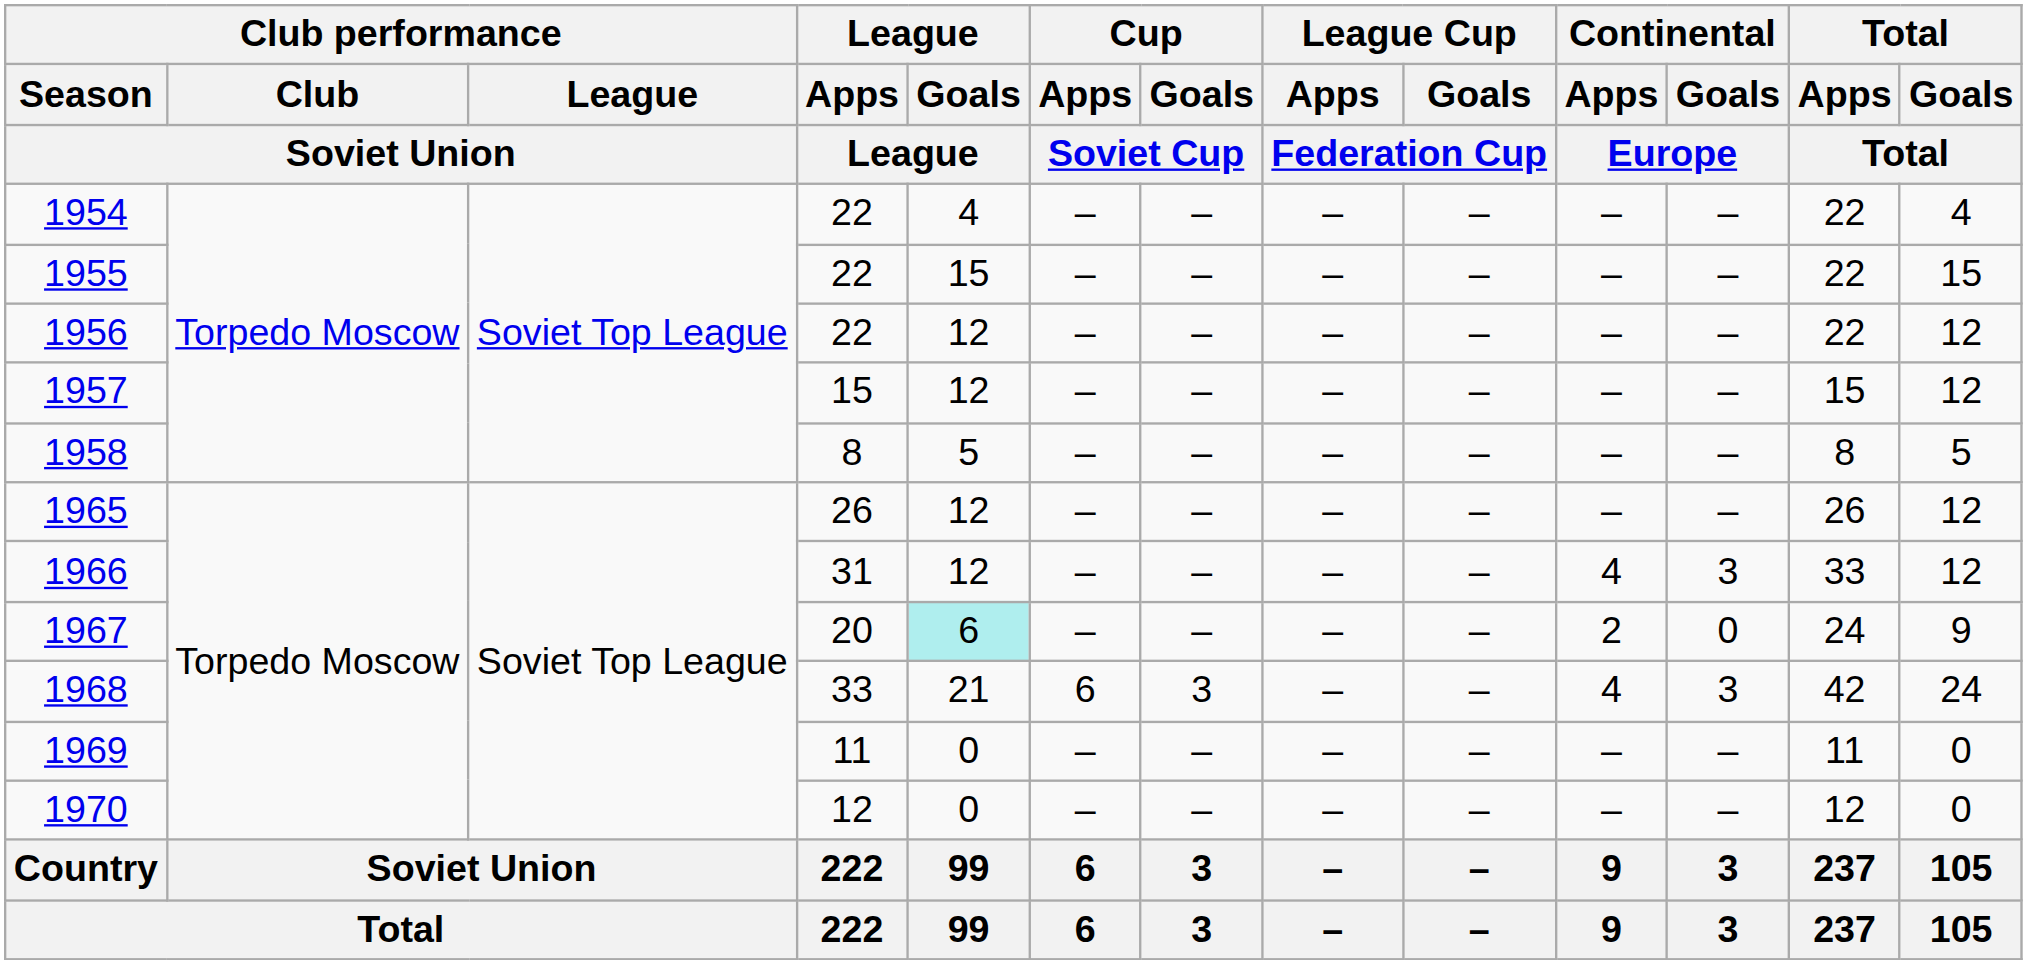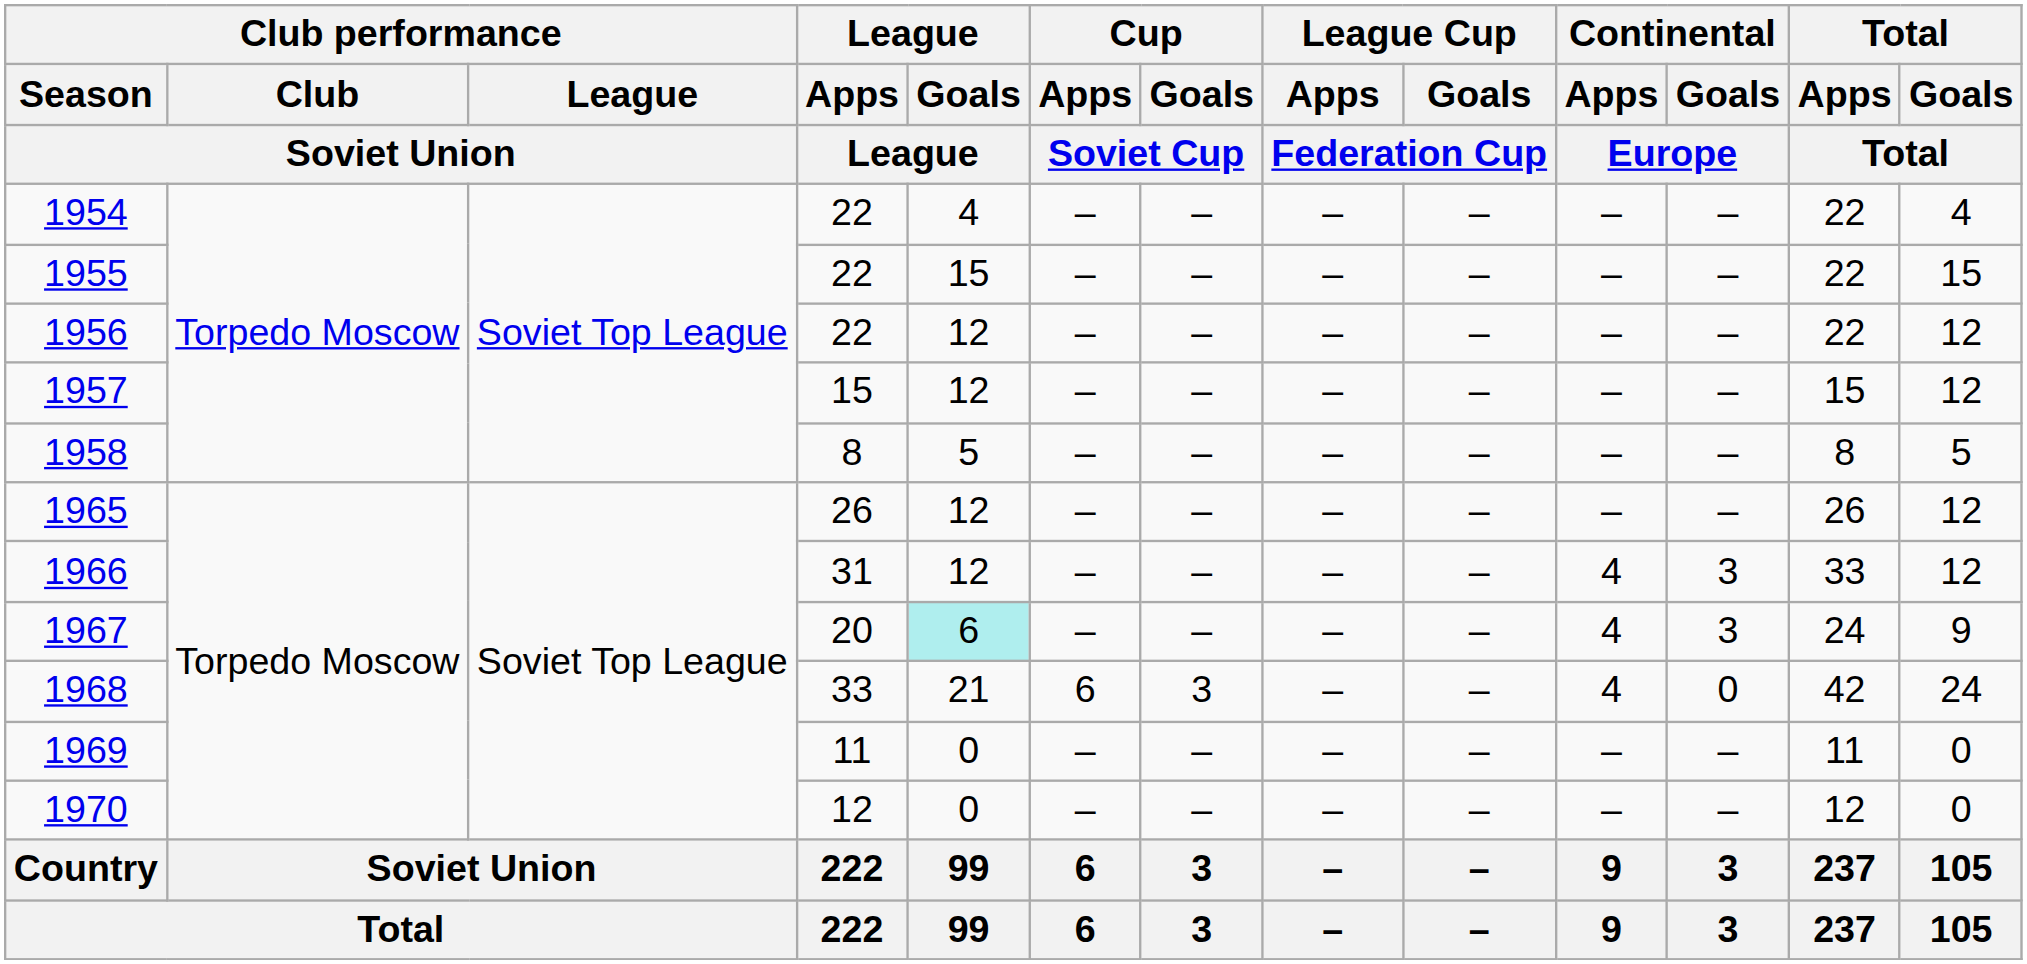1967 | Continental / Apps / Europe: 2 -> 4
1967 | Continental / Goals / Europe: 0 -> 3
1968 | Continental / Goals / Europe: 3 -> 0
